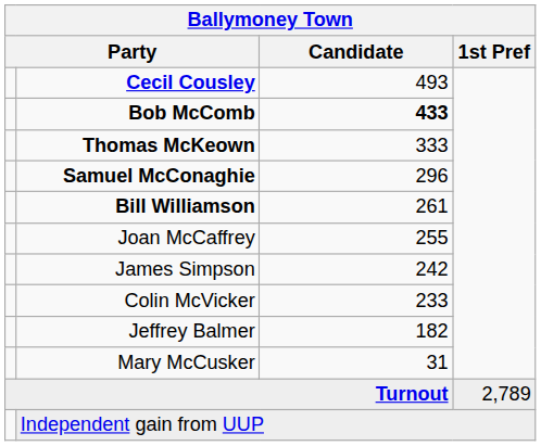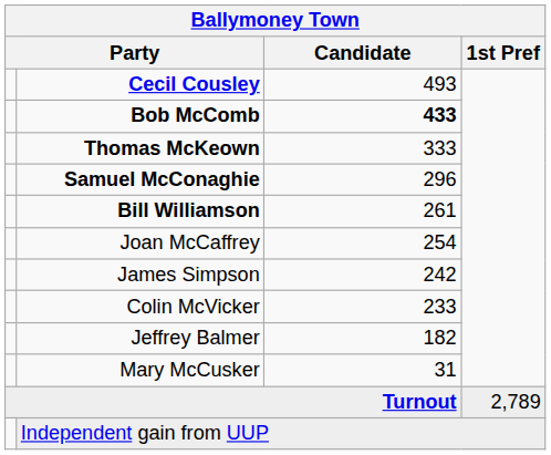Joan McCaffrey | Candidate: 255 -> 254
